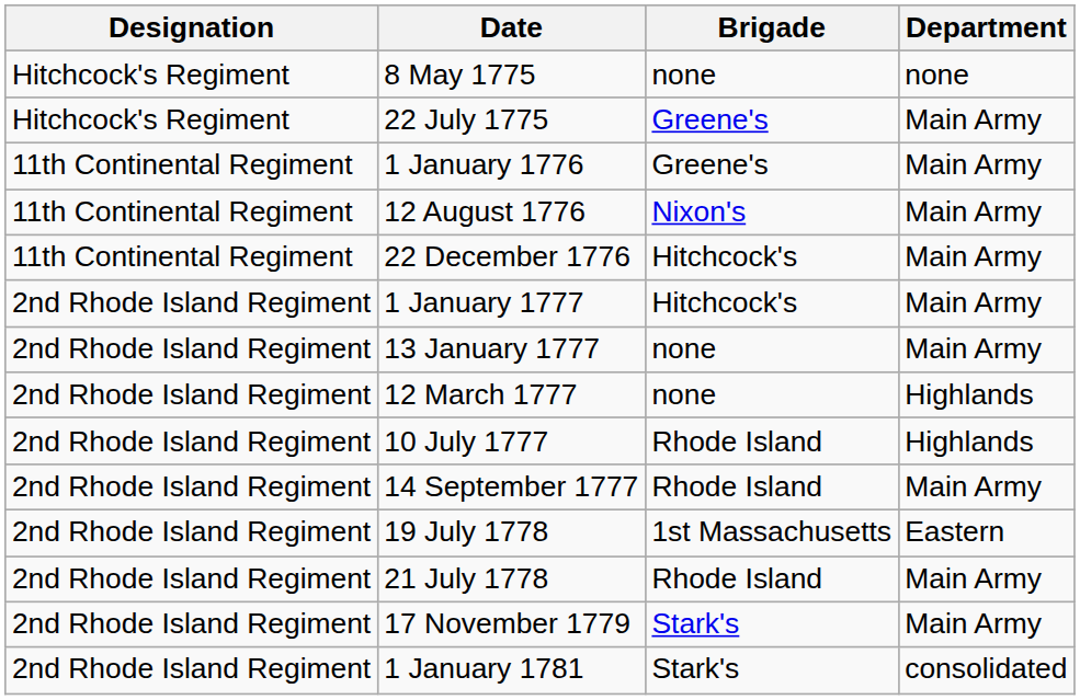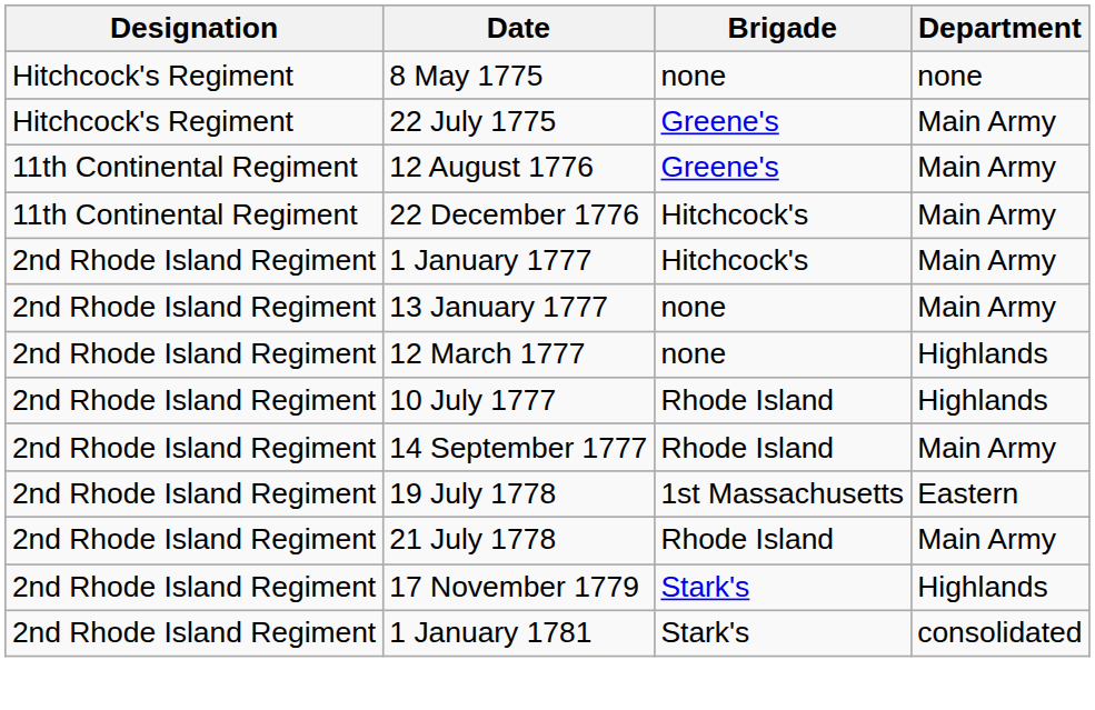- row: 11th Continental Regiment | 1 January 1776 | Greene's | Main Army
12 August 1776 | Brigade: Nixon's -> Greene's
17 November 1779 | Department: Main Army -> Highlands
